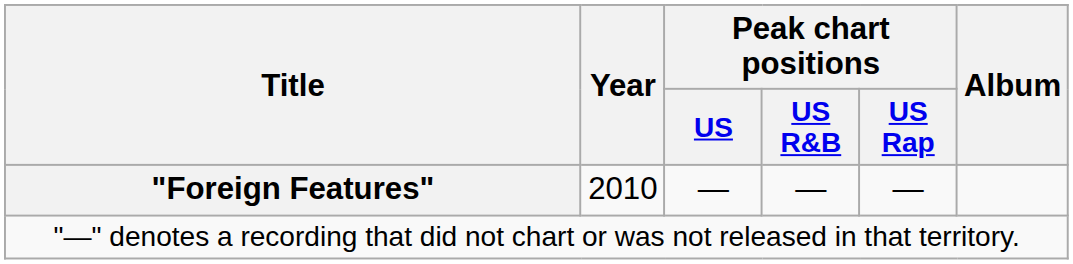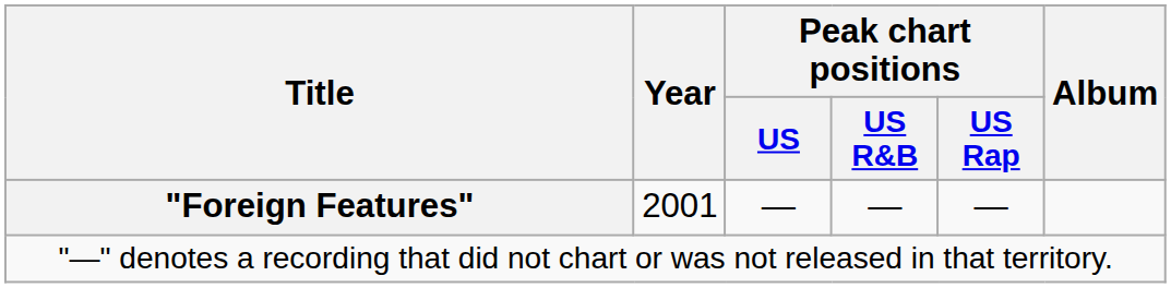"Foreign Features" | Year: 2010 -> 2001
